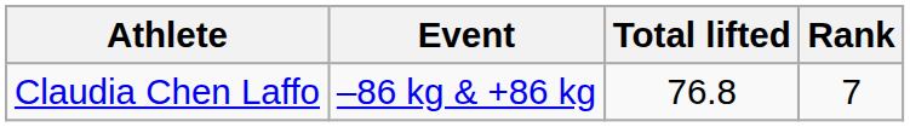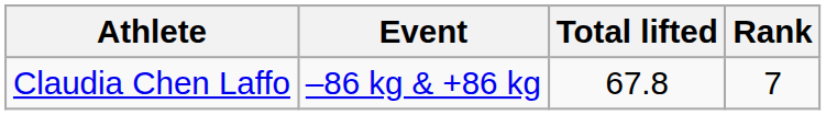Claudia Chen Laffo | Total lifted: 76.8 -> 67.8
